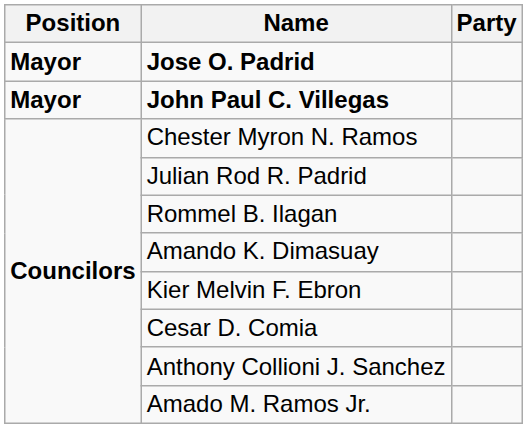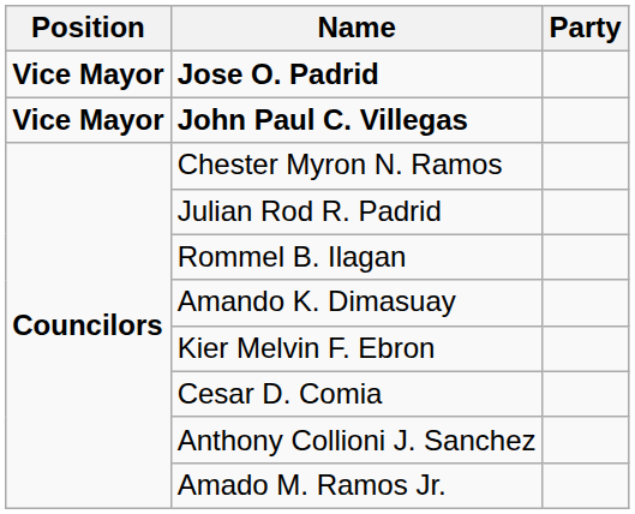Jose O. Padrid | Position: Mayor -> Vice Mayor
John Paul C. Villegas | Position: Mayor -> Vice Mayor
